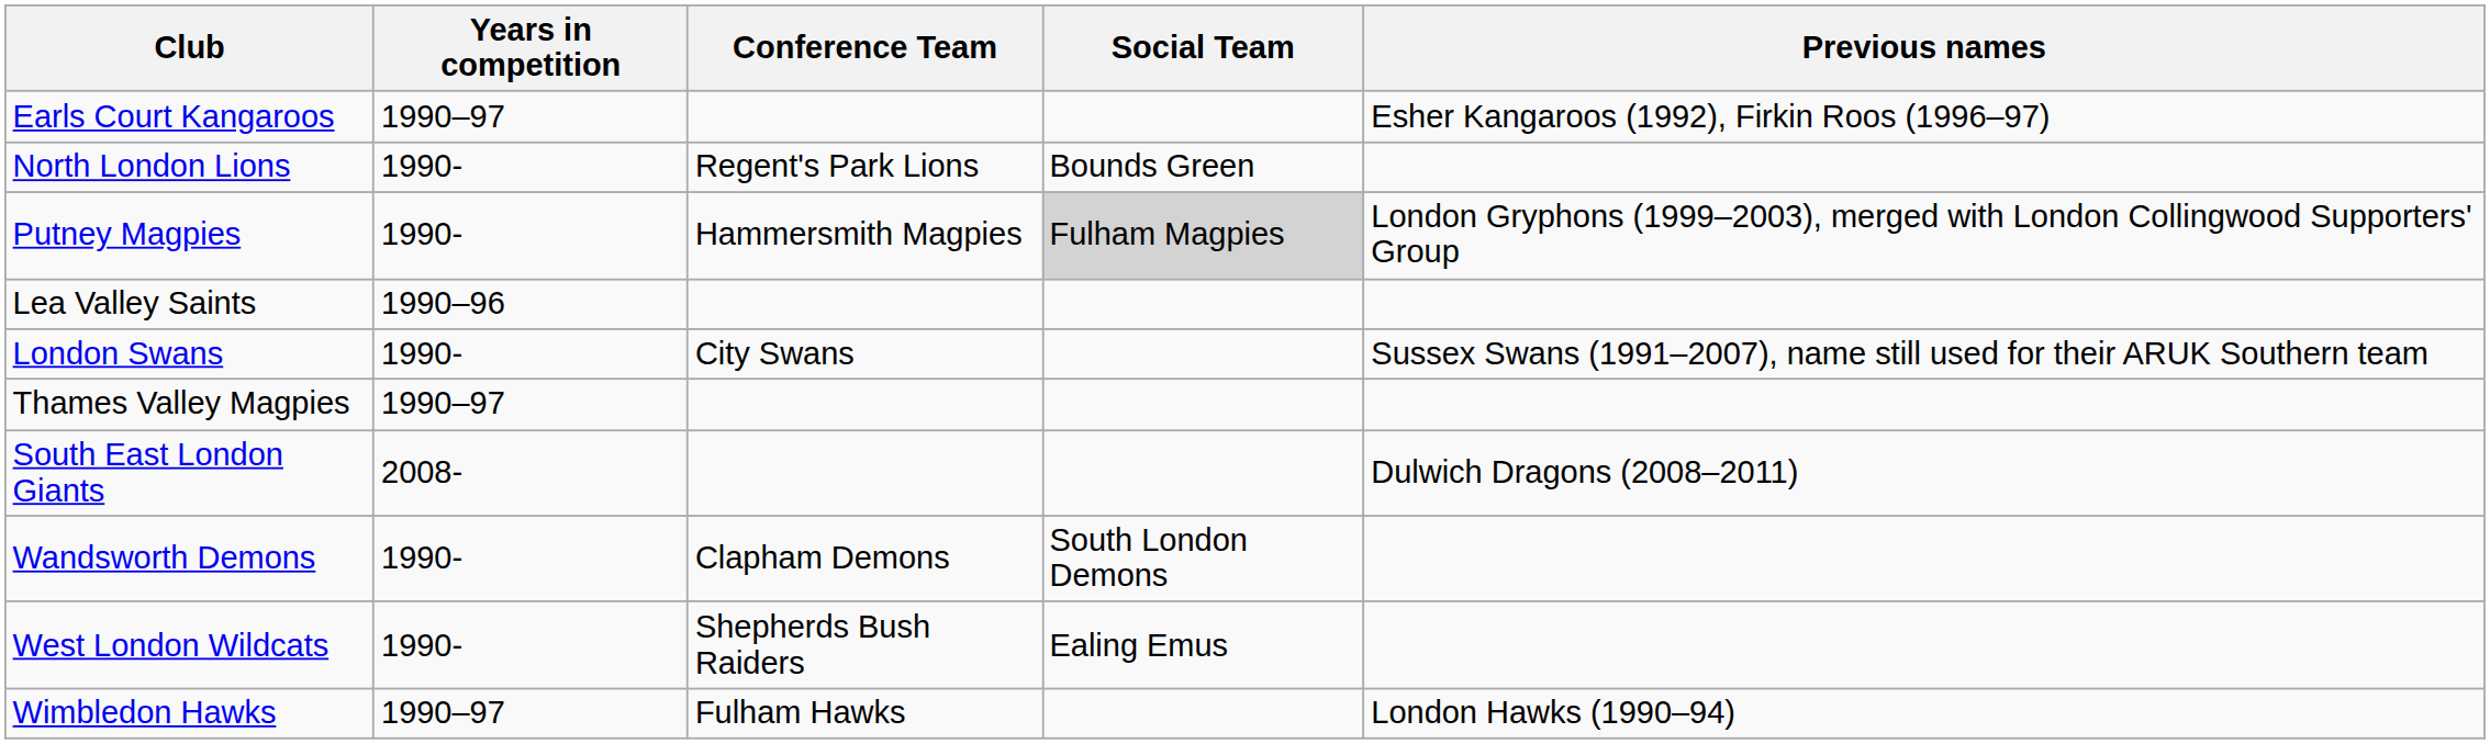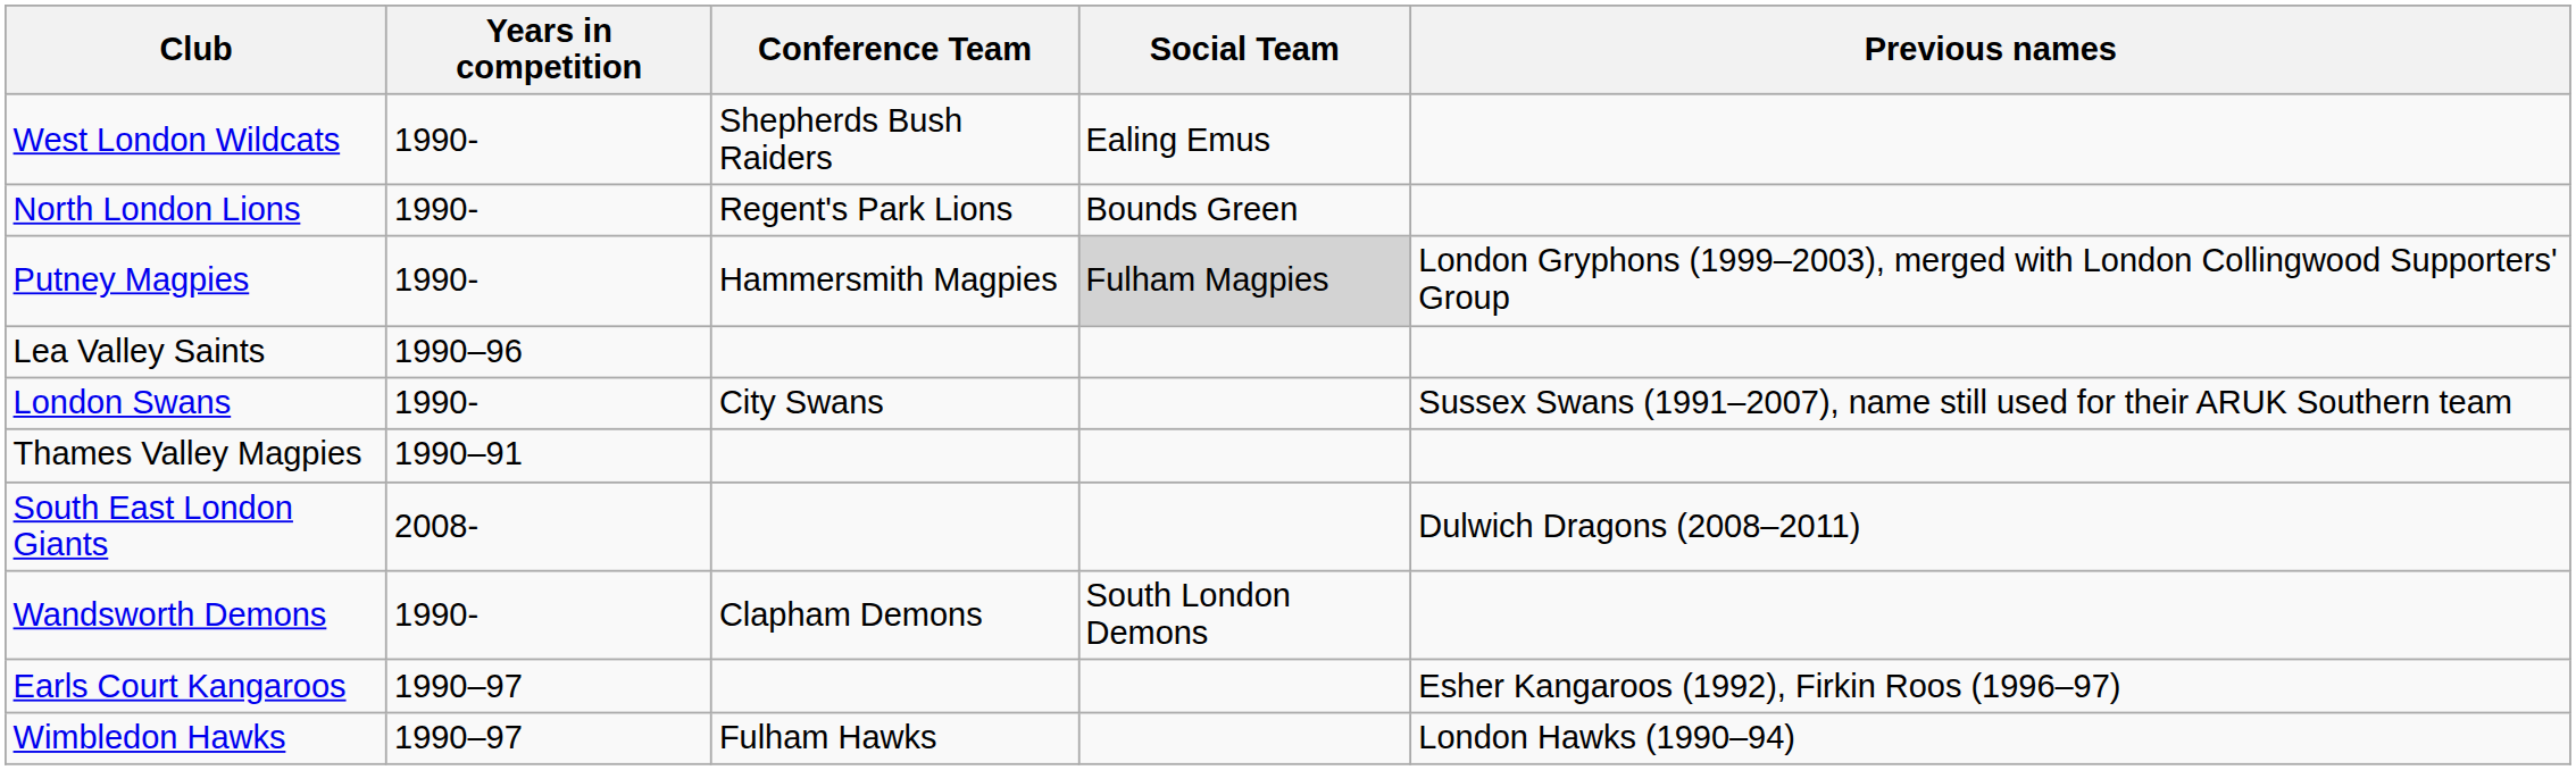rows swapped: Earls Court Kangaroos <-> West London Wildcats
Thames Valley Magpies | Years in competition: 1990–97 -> 1990–91
